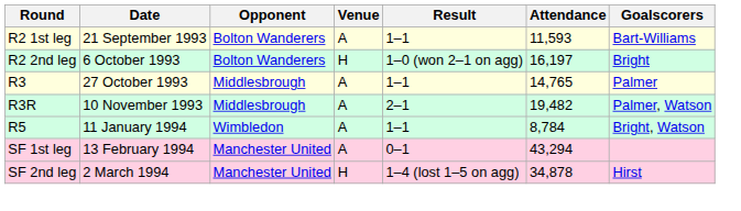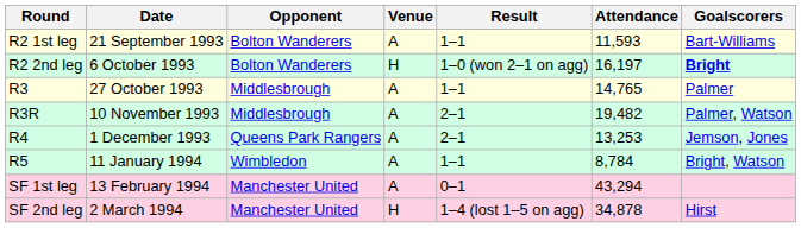R2 2nd leg | Goalscorers: normal -> bold
+ row: R4 | 1 December 1993 | Queens Park Rangers | A | 2–1 | 13,253 | Jemson, Jones
